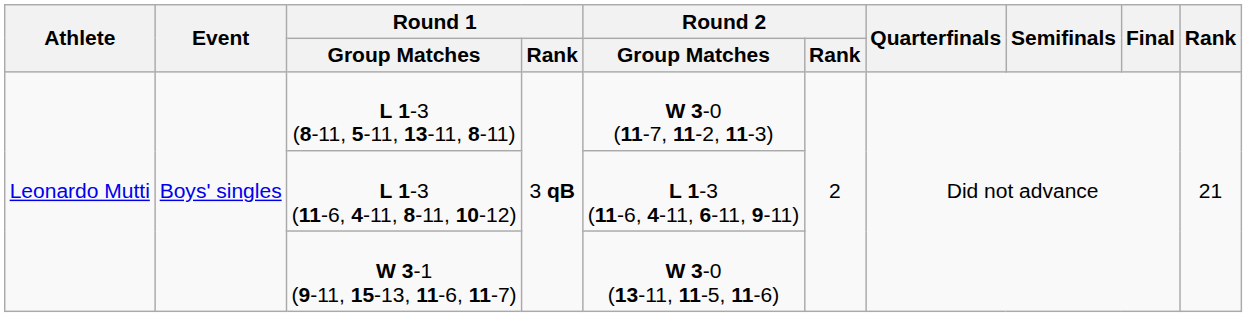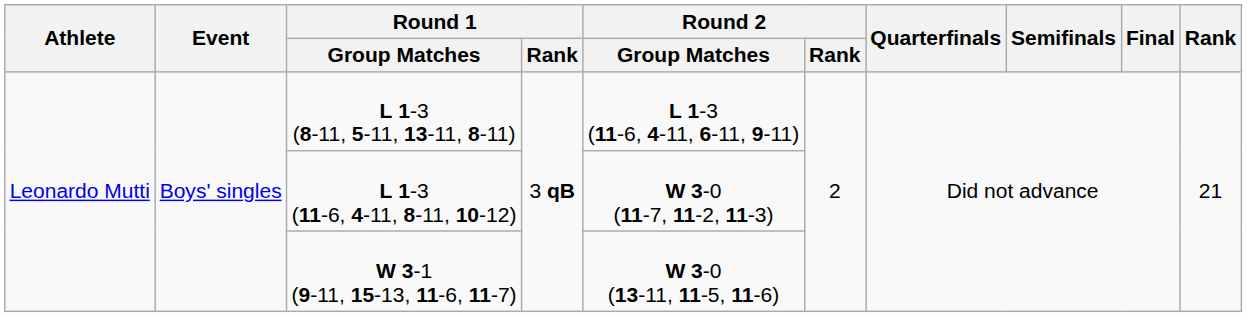L 1-3 (8-11, 5-11, 13-11, 8-11) | Round 2 / Group Matches: W 3-0 (11-7, 11-2, 11-3) -> L 1-3 (11-6, 4-11, 6-11, 9-11)
L 1-3 (11-6, 4-11, 8-11, 10-12) | Round 2 / Group Matches: L 1-3 (11-6, 4-11, 6-11, 9-11) -> W 3-0 (11-7, 11-2, 11-3)
